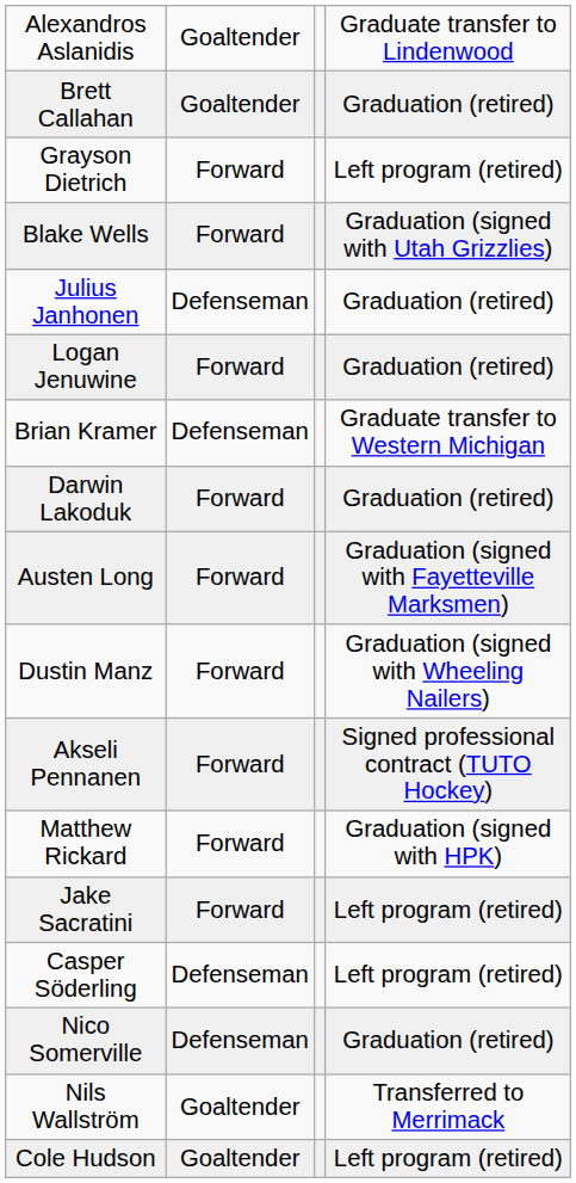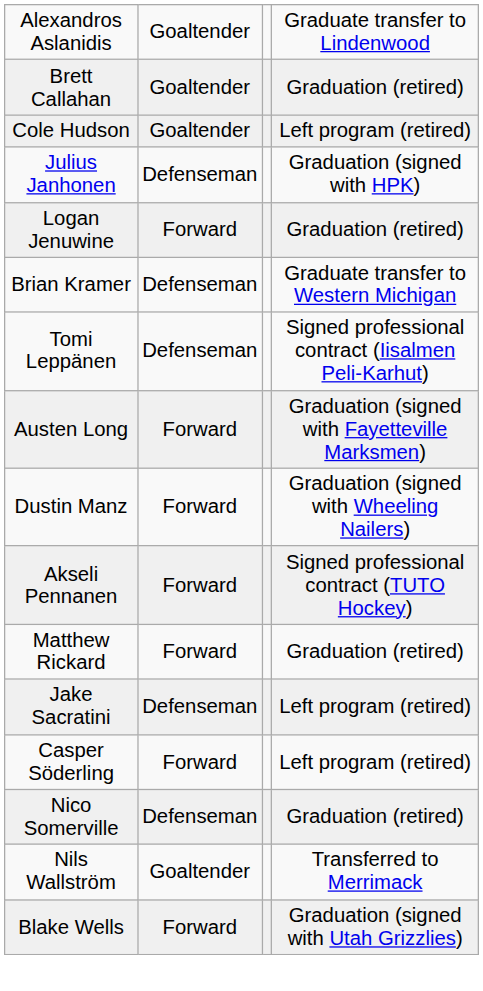- row: Grayson Dietrich | Forward | Left program (retired)
rows swapped: Cole Hudson <-> Blake Wells
Julius Janhonen | column 4: Graduation (retired) -> Graduation (signed with HPK)
- row: Darwin Lakoduk | Forward | Graduation (retired)
+ row: Tomi Leppänen | Defenseman | Signed professional contract (Iisalmen Peli-Karhut)
Matthew Rickard | column 4: Graduation (signed with HPK) -> Graduation (retired)
Jake Sacratini | column 2: Forward -> Defenseman
Casper Söderling | column 2: Defenseman -> Forward
